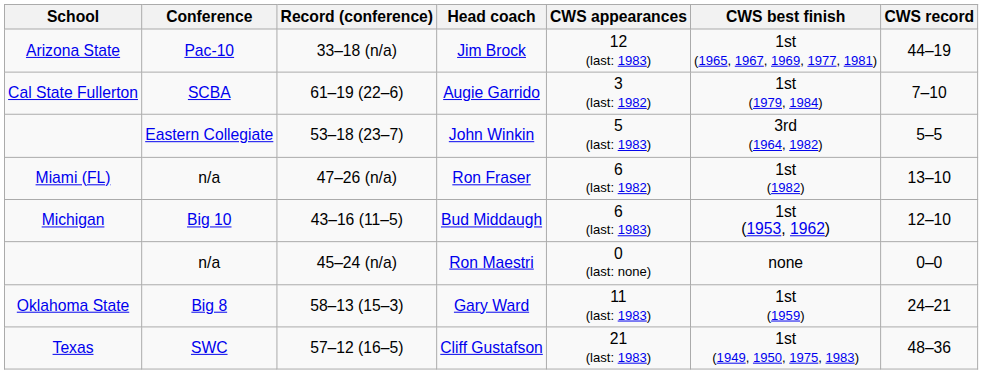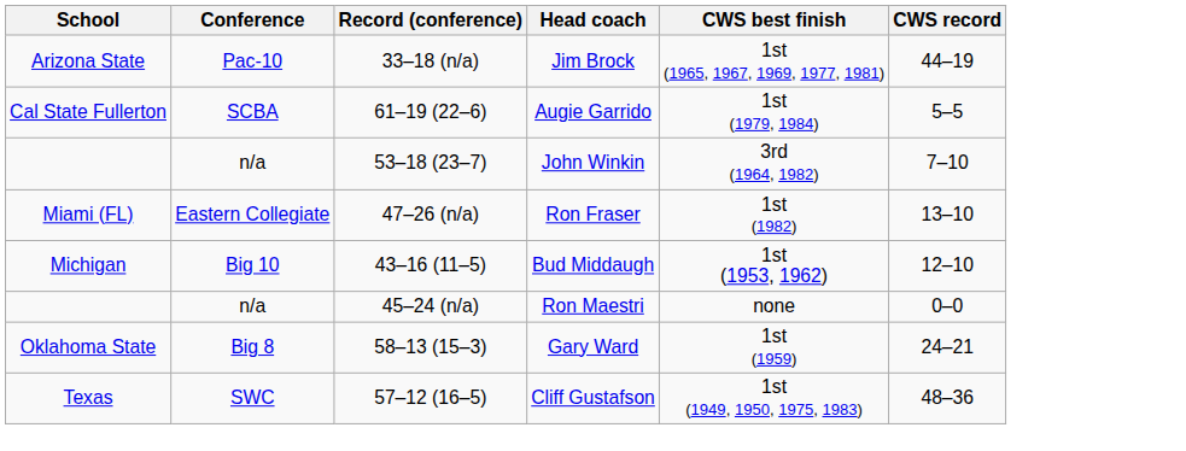- column: CWS appearances | 12 (last: 1983) | 3 (last: 1982) | 5 (last: 1983) | 6 (last: 1982) | 6 (last: 1983) | 0 (last: none) | 11 (last: 1983) | 21 (last: 1983)
Augie Garrido | CWS record: 7–10 -> 5–5
John Winkin | Conference: Eastern Collegiate -> n/a
John Winkin | CWS record: 5–5 -> 7–10
Ron Fraser | Conference: n/a -> Eastern Collegiate
